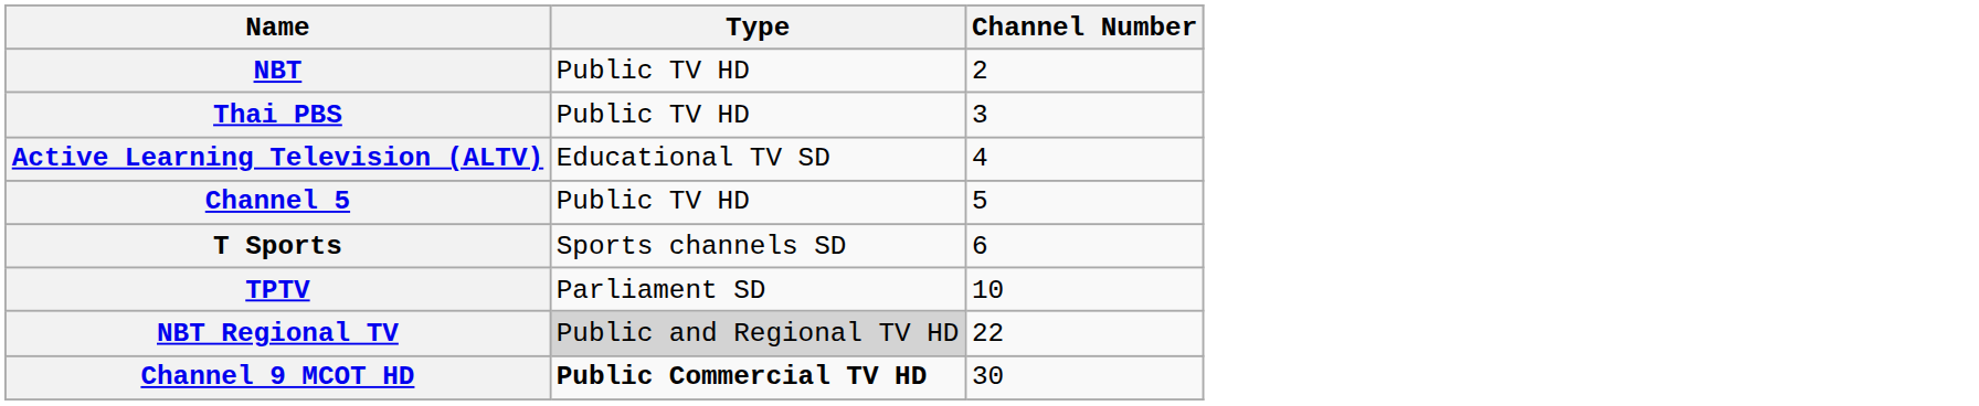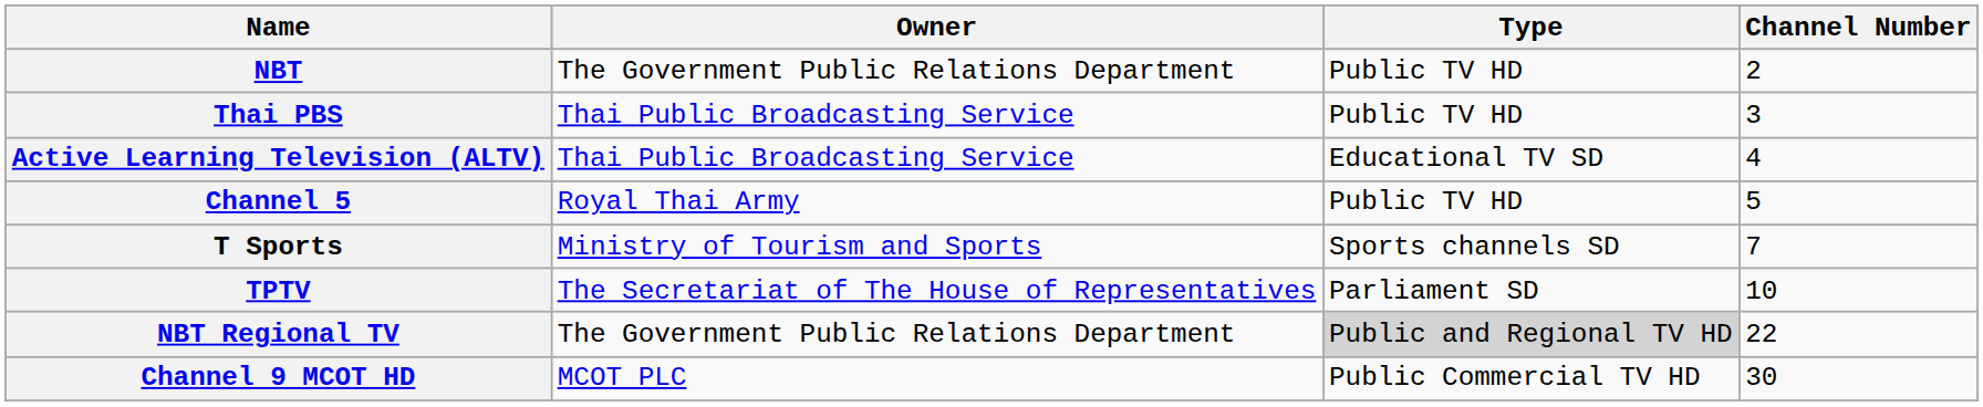+ column: Owner | The Government Public Relations Department | Thai Public Broadcasting Service | Thai Public Broadcasting Service | Royal Thai Army | Ministry of Tourism and Sports | The Secretariat of The House of Representatives | The Government Public Relations Department | MCOT PLC
T Sports | Channel Number: 6 -> 7
Channel 9 MCOT HD | Type: bold -> normal
